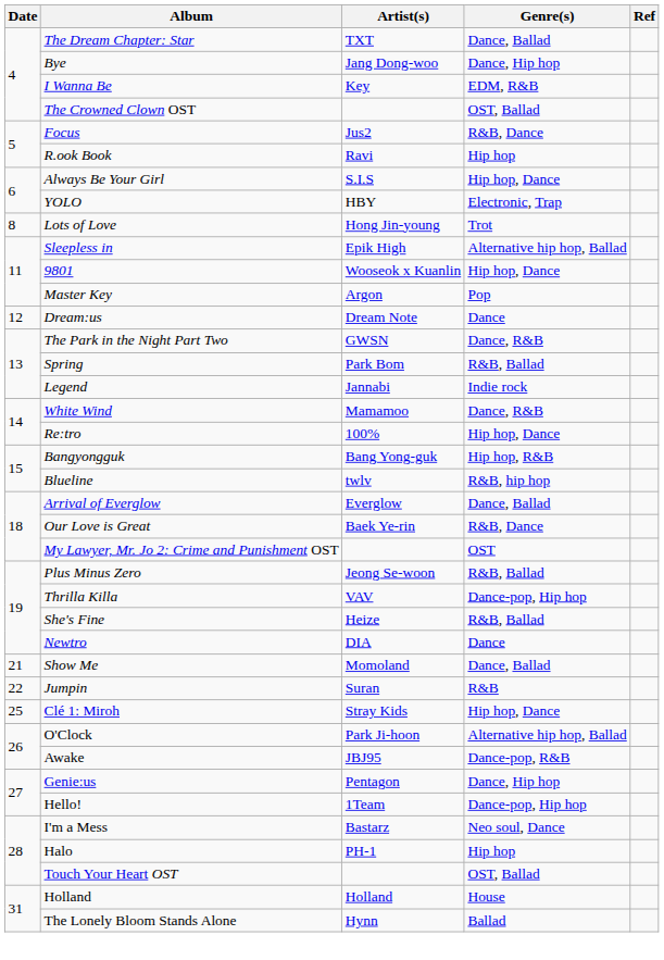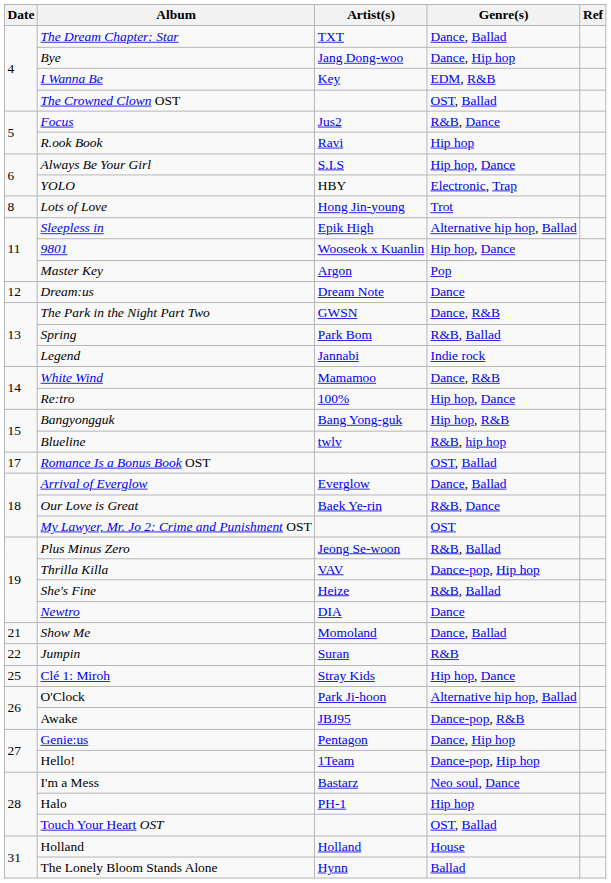+ row: 17 | Romance Is a Bonus Book OST | OST, Ballad
